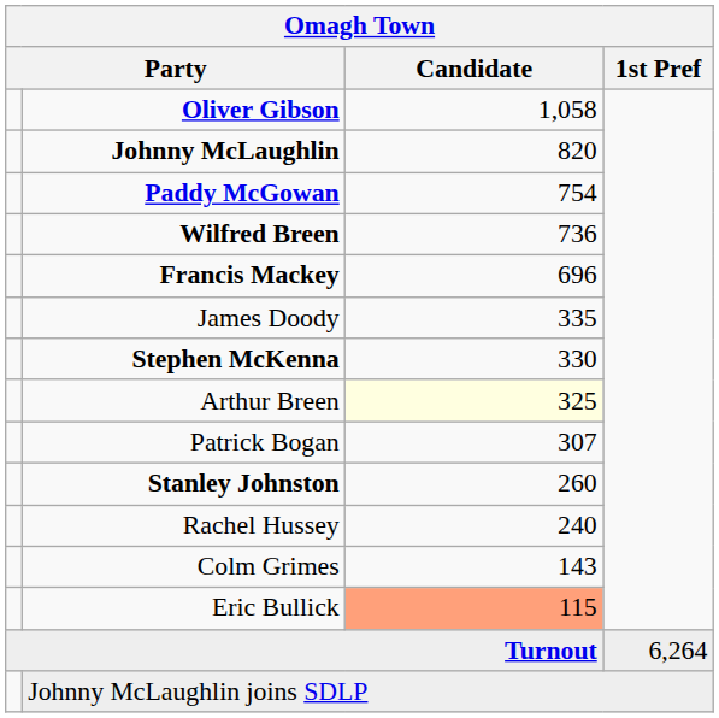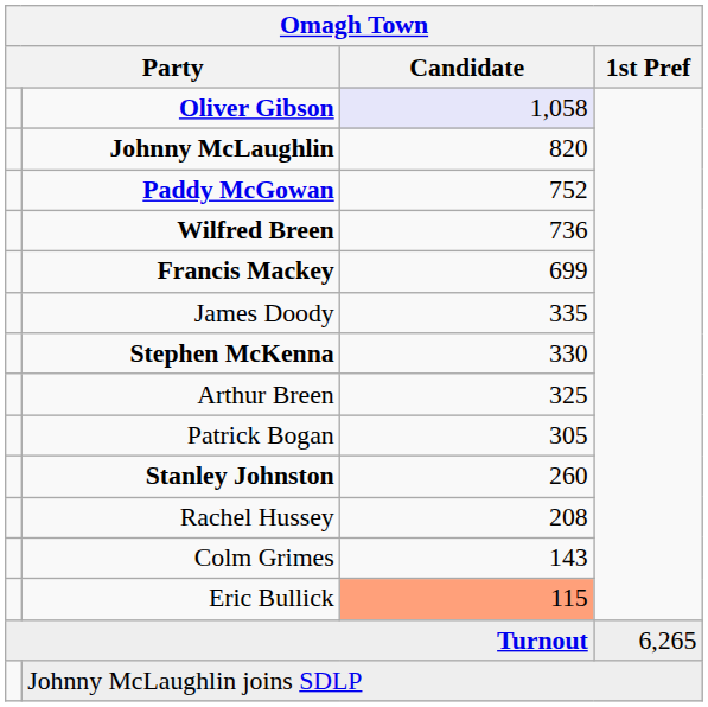Oliver Gibson | Candidate: no background -> lavender background
Paddy McGowan | Candidate: 754 -> 752
Francis Mackey | Candidate: 696 -> 699
Arthur Breen | Candidate: lightyellow background -> no background
Patrick Bogan | Candidate: 307 -> 305
Rachel Hussey | Candidate: 240 -> 208
Turnout | 1st Pref: 6,264 -> 6,265
